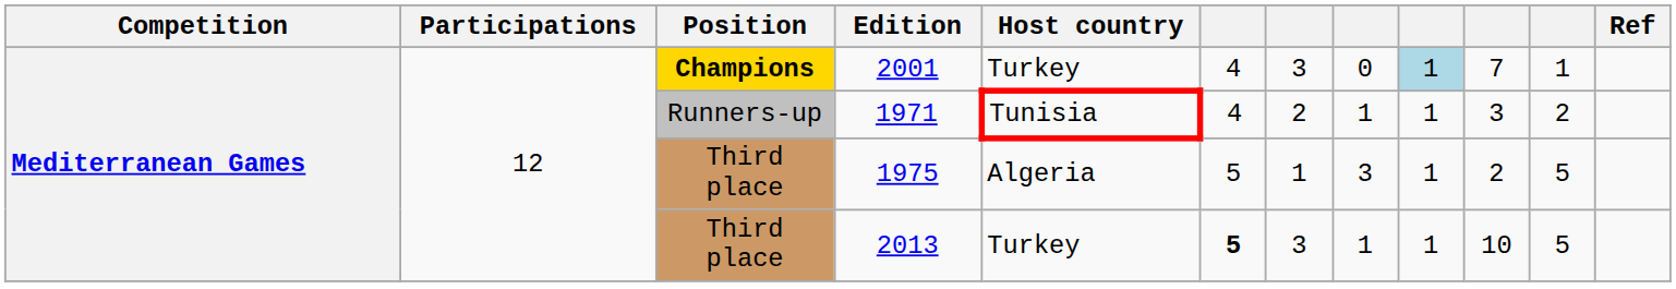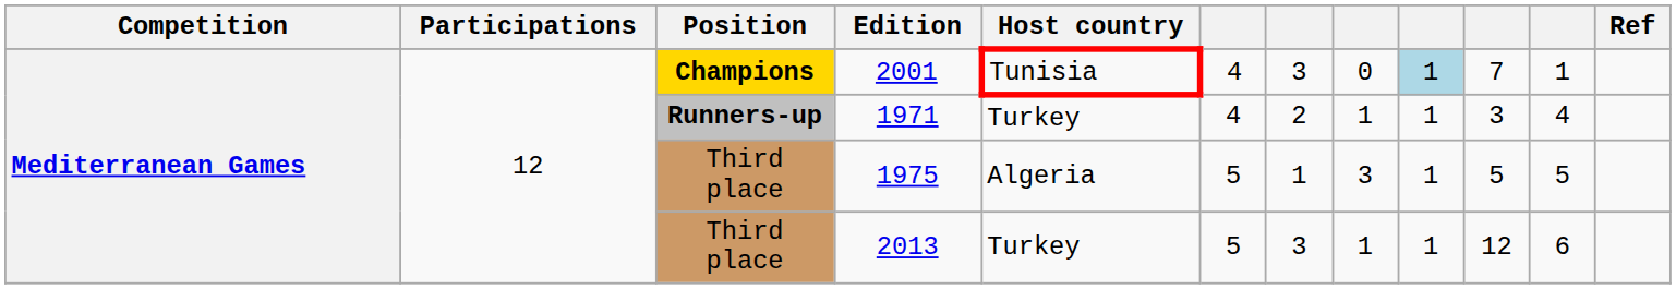2001 | Host country: Turkey -> Tunisia
1971 | Position: normal -> bold
1971 | Host country: Tunisia -> Turkey
1971 | column 11: 2 -> 4
1975 | column 10: 2 -> 5
2013 | column 6: bold -> normal
2013 | column 10: 10 -> 12
2013 | column 11: 5 -> 6
